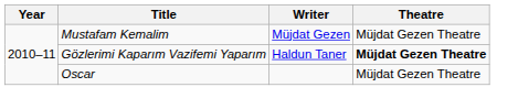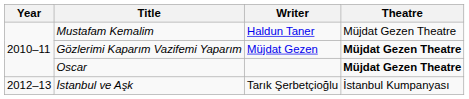Mustafam Kemalim | Writer: Müjdat Gezen -> Haldun Taner
Gözlerimi Kaparım Vazifemi Yaparım | Writer: Haldun Taner -> Müjdat Gezen
Oscar | Theatre: normal -> bold
+ row: 2012–13 | İstanbul ve Aşk | Tarık Şerbetçioğlu | İstanbul Kumpanyası
